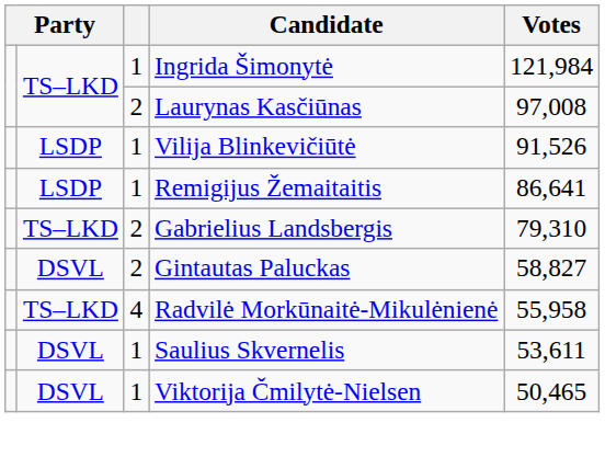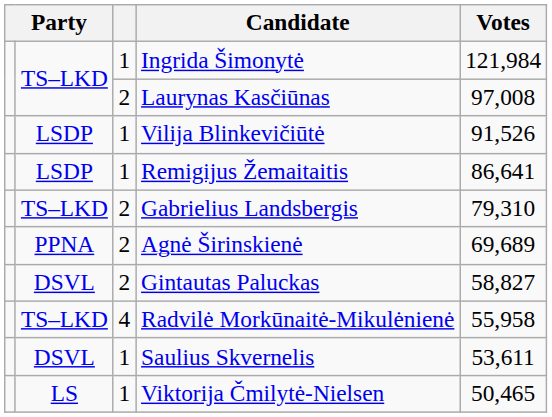+ row: PPNA | 2 | Agnė Širinskienė | 69,689
Viktorija Čmilytė-Nielsen | column 2: DSVL -> LS
